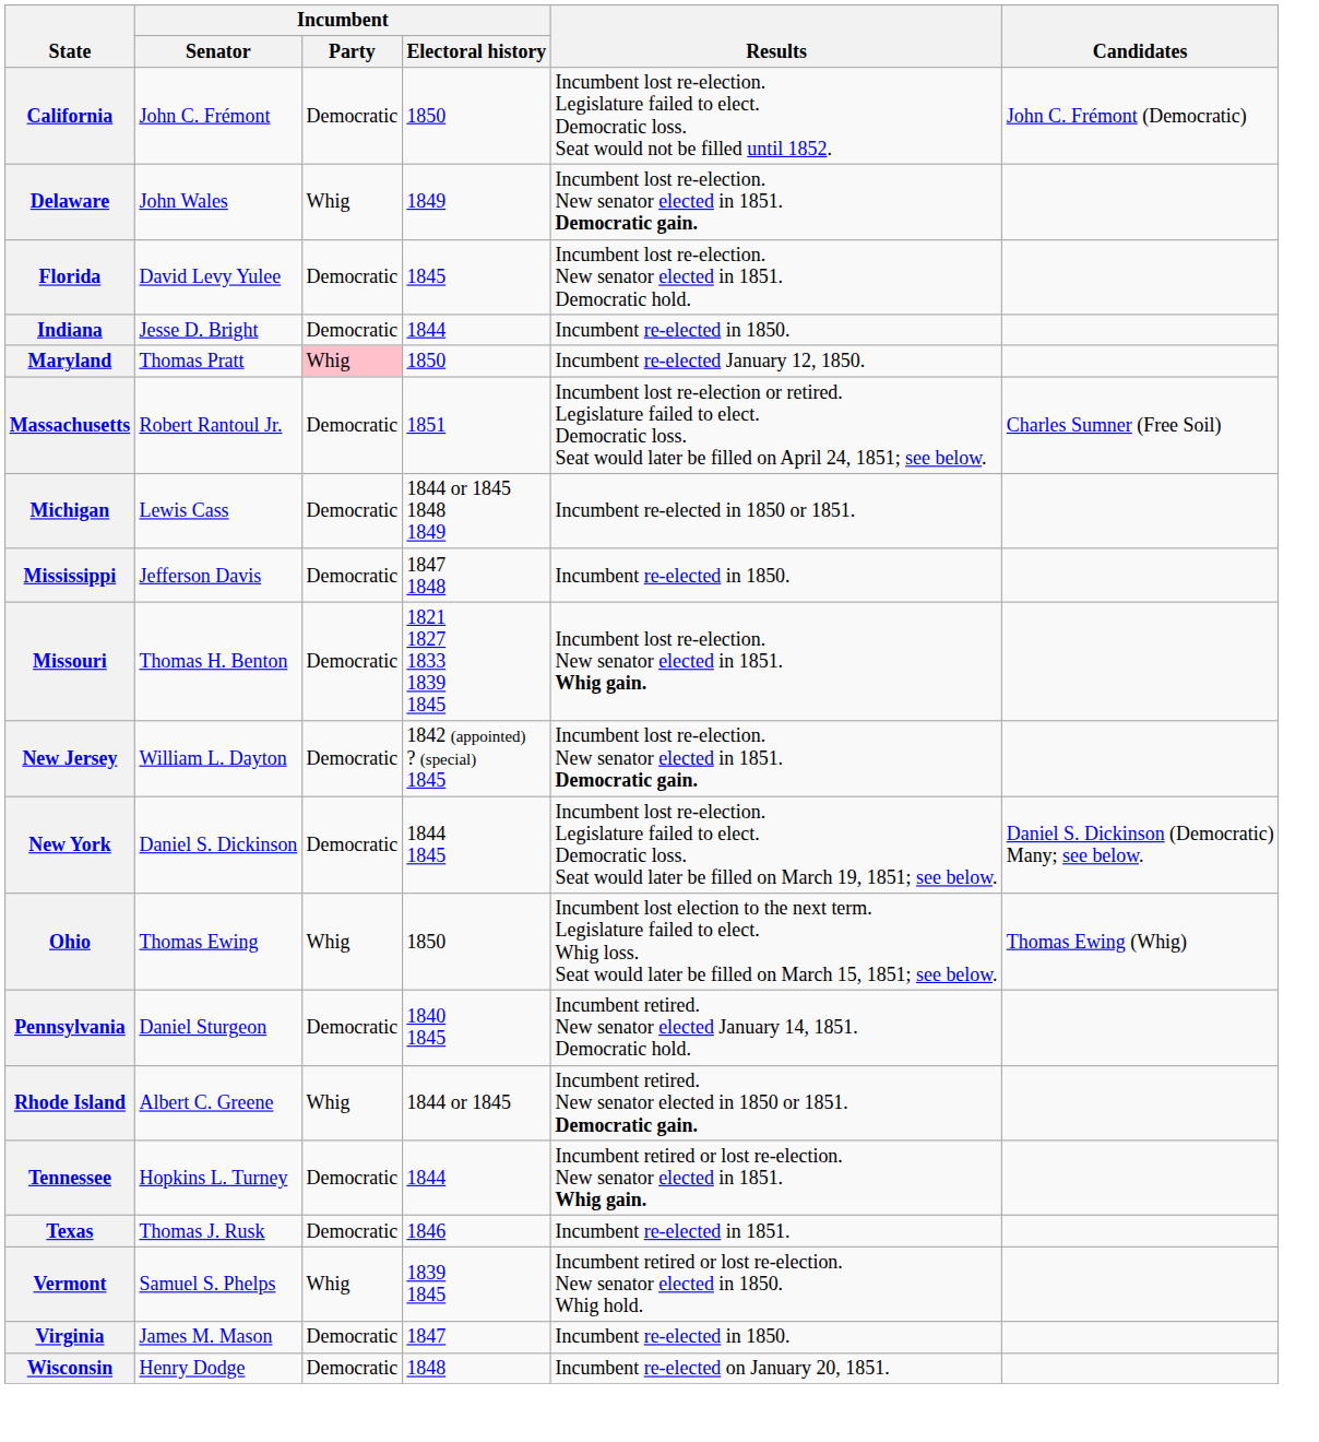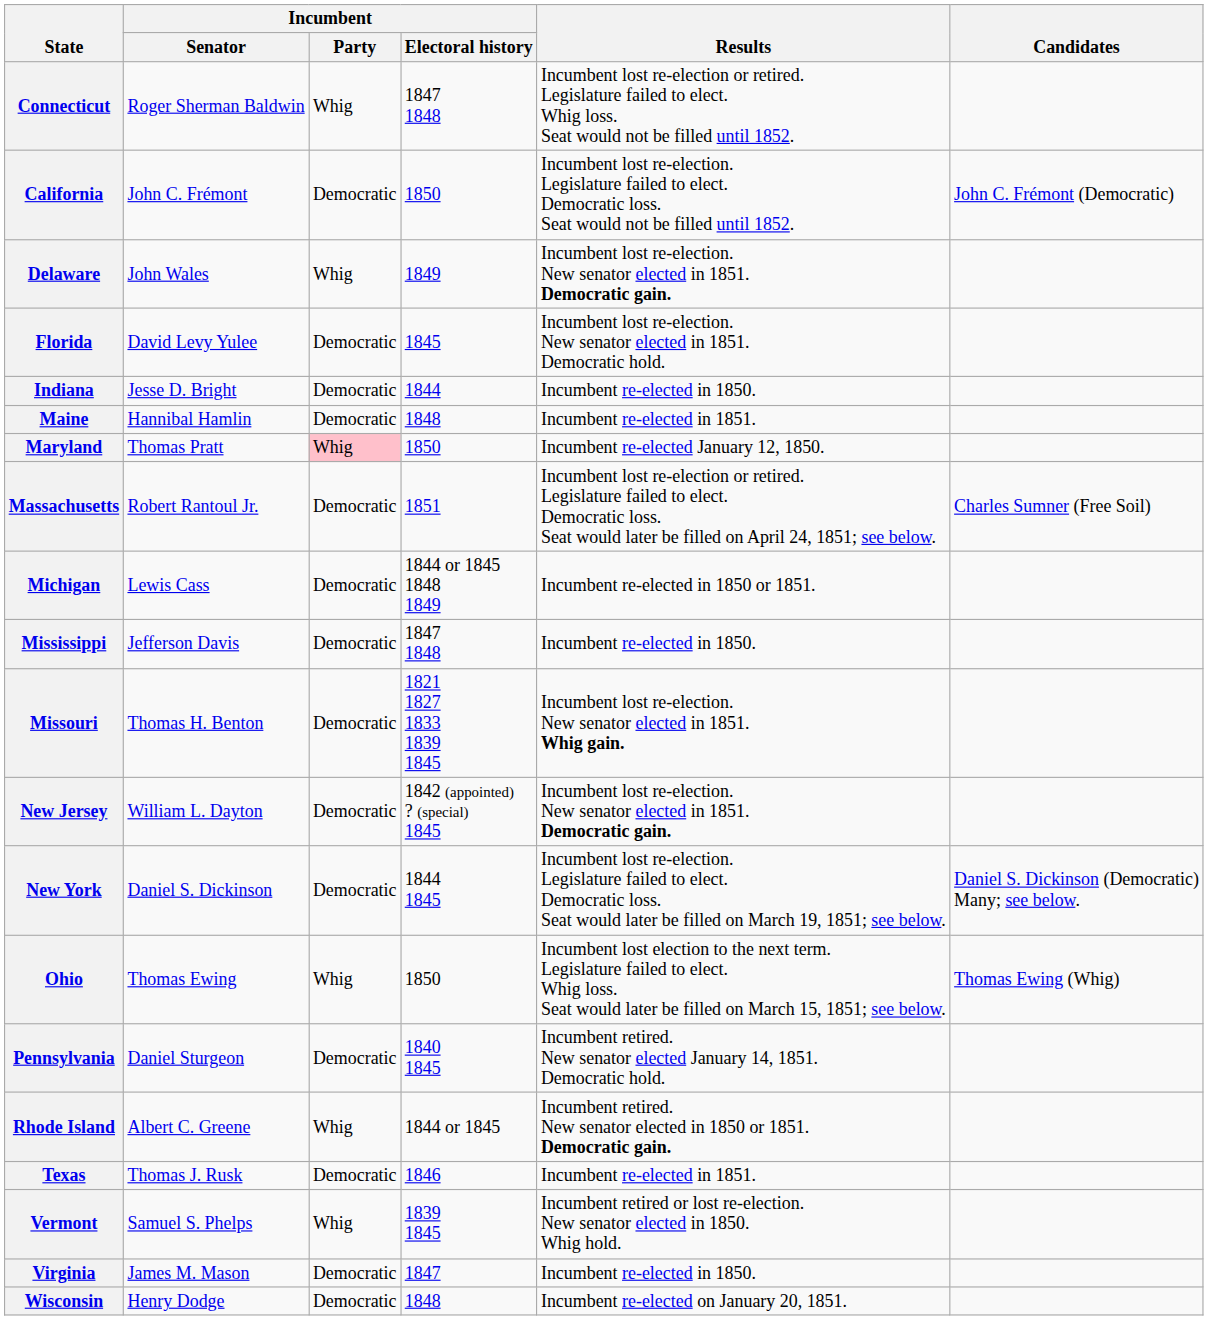+ row: Connecticut | Roger Sherman Baldwin | Whig | 1847 1848 | Incumbent lost re-election or retired. Legislature failed to elect. Whig loss. Seat would not be filled until 1852.
+ row: Maine | Hannibal Hamlin | Democratic | 1848 | Incumbent re-elected in 1851.
- row: Tennessee | Hopkins L. Turney | Democratic | 1844 | Incumbent retired or lost re-election. New senator elected in 1851. Whig gain.
